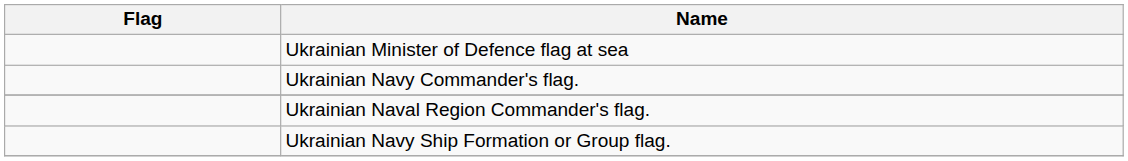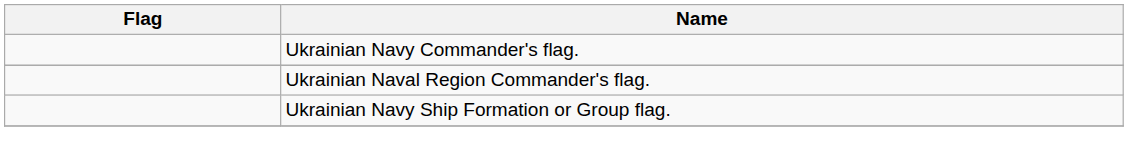- row: Ukrainian Minister of Defence flag at sea
